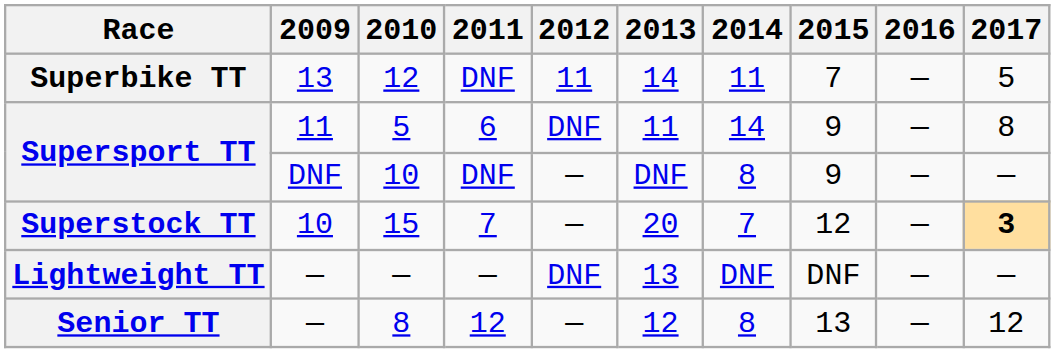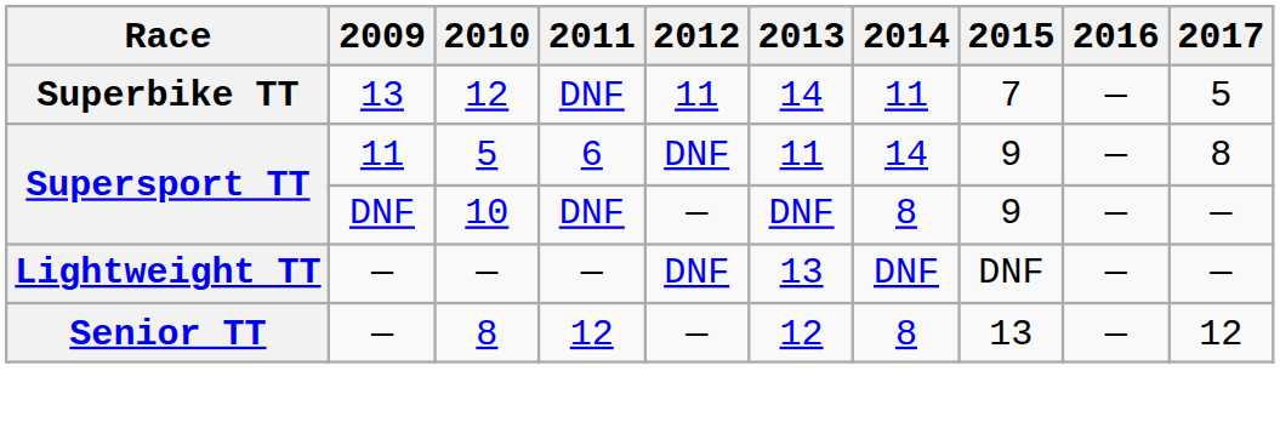- row: Superstock TT | 10 | 15 | 7 | — | 20 | 7 | 12 | — | 3
